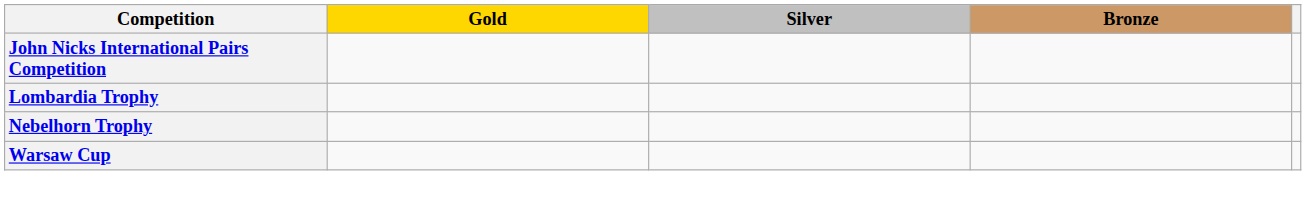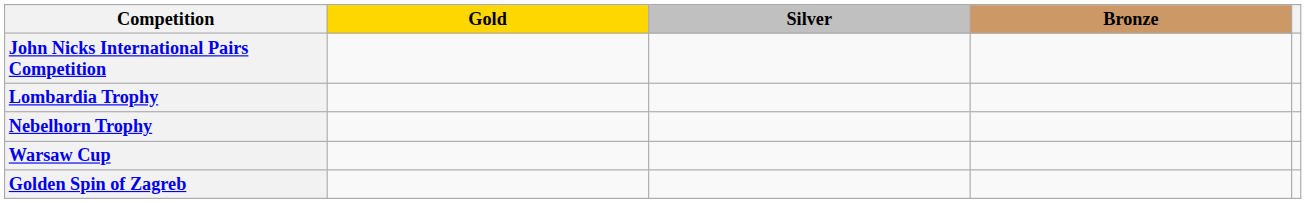+ row: Golden Spin of Zagreb
